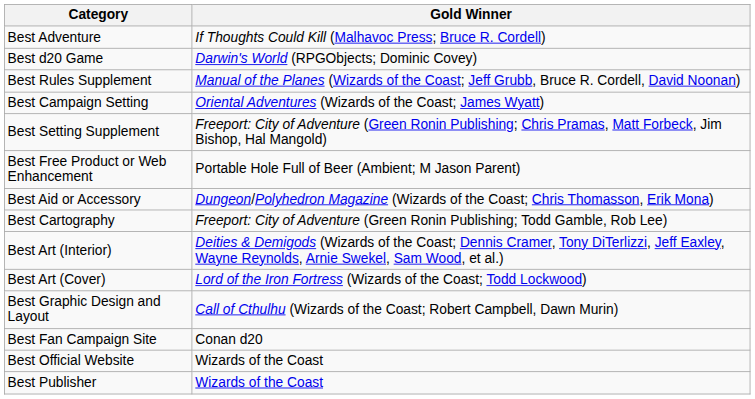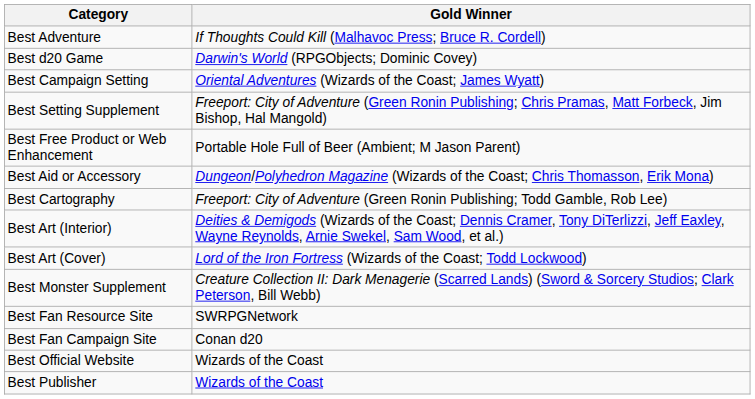- row: Best Rules Supplement | Manual of the Planes (Wizards of the Coast; Jeff Grubb, Bruce R. Cordell, David Noonan)
- row: Best Graphic Design and Layout | Call of Cthulhu (Wizards of the Coast; Robert Campbell, Dawn Murin)
+ row: Best Monster Supplement | Creature Collection II: Dark Menagerie (Scarred Lands) (Sword & Sorcery Studios; Clark Peterson, Bill Webb)
+ row: Best Fan Resource Site | SWRPGNetwork
